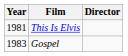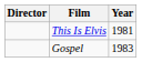columns swapped: Year <-> Director
